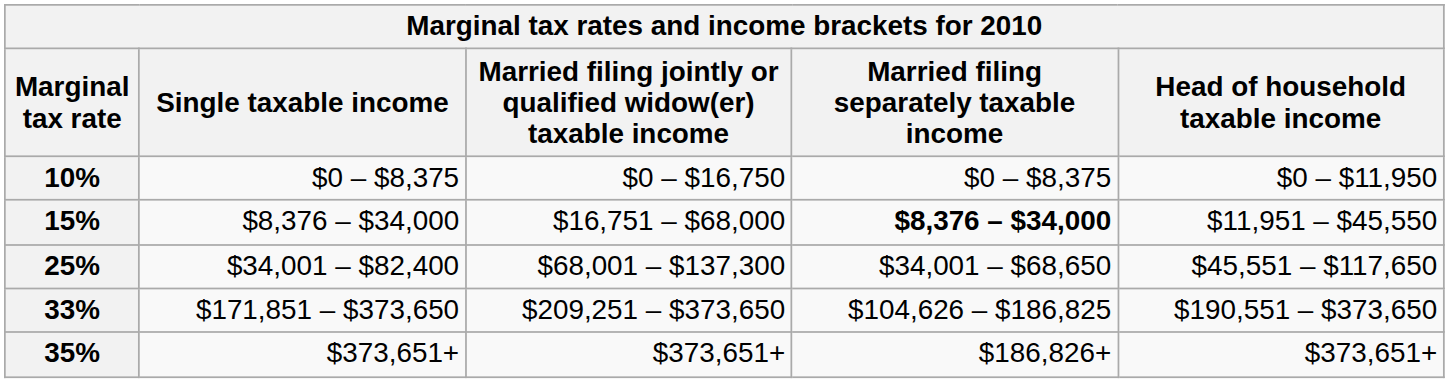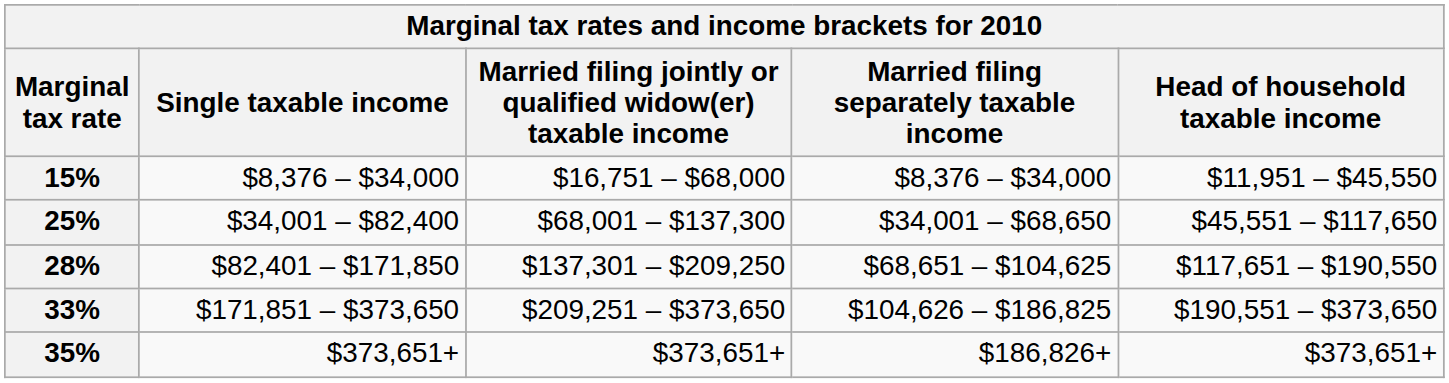- row: 10% | $0 – $8,375 | $0 – $16,750 | $0 – $8,375 | $0 – $11,950
15% | Married filing separately taxable income: bold -> normal
+ row: 28% | $82,401 – $171,850 | $137,301 – $209,250 | $68,651 – $104,625 | $117,651 – $190,550
